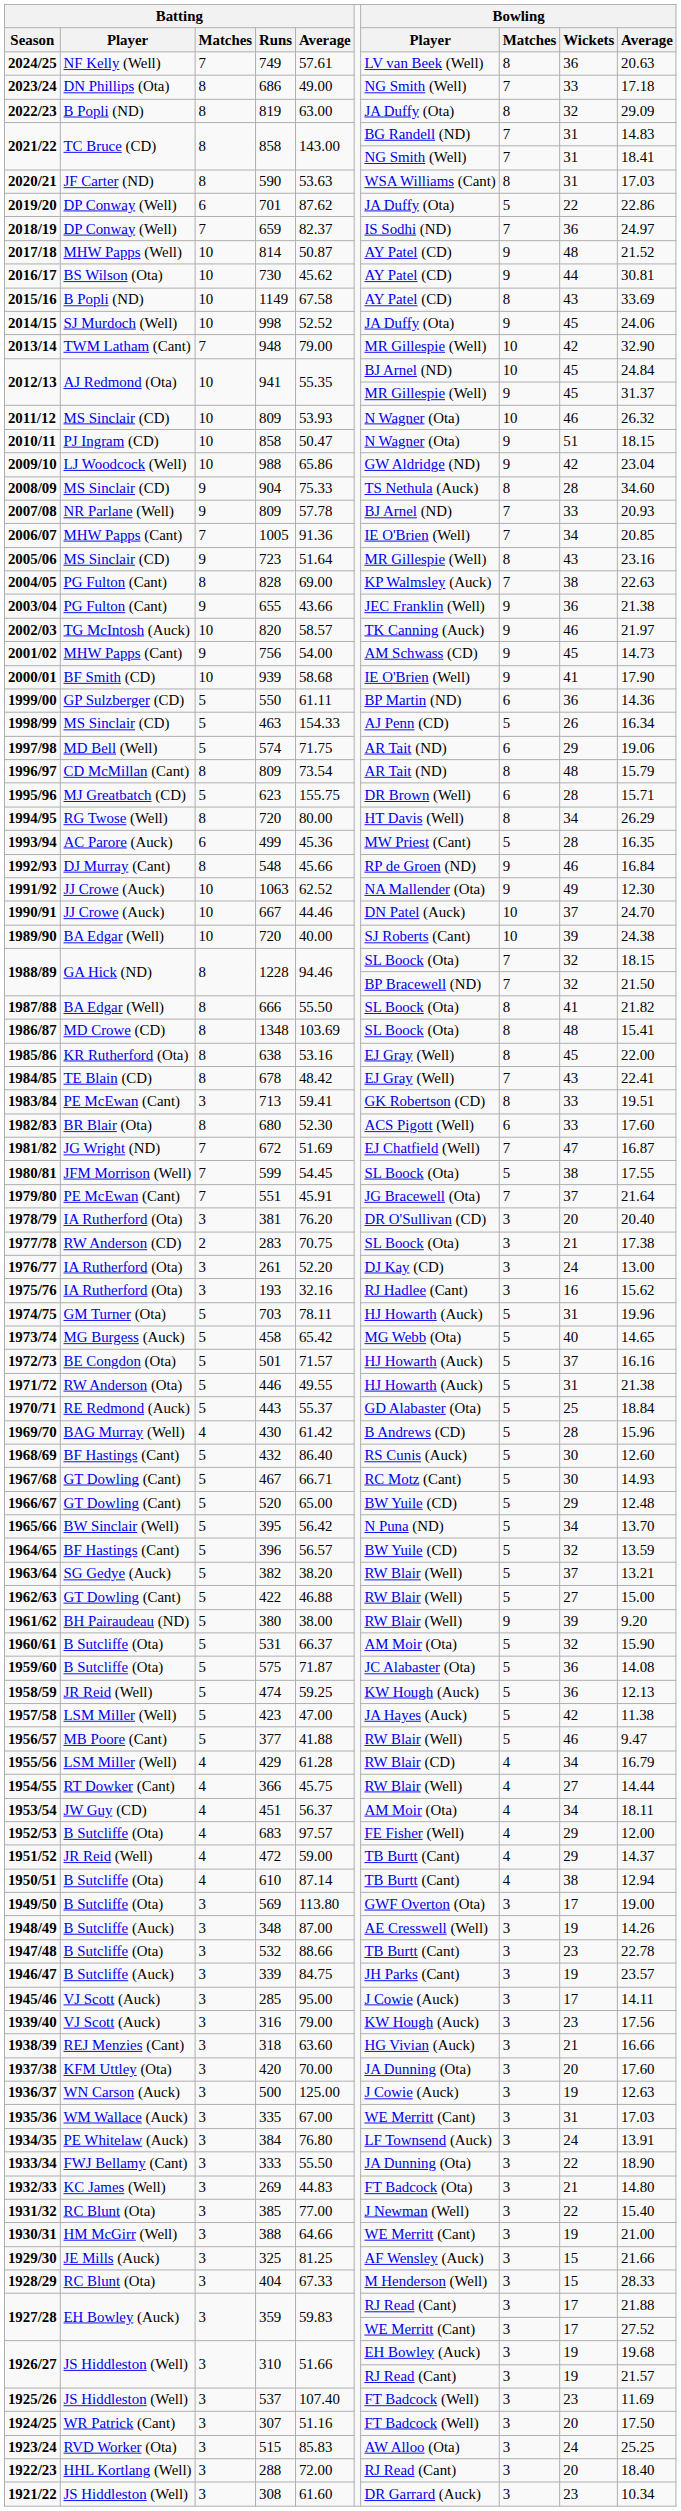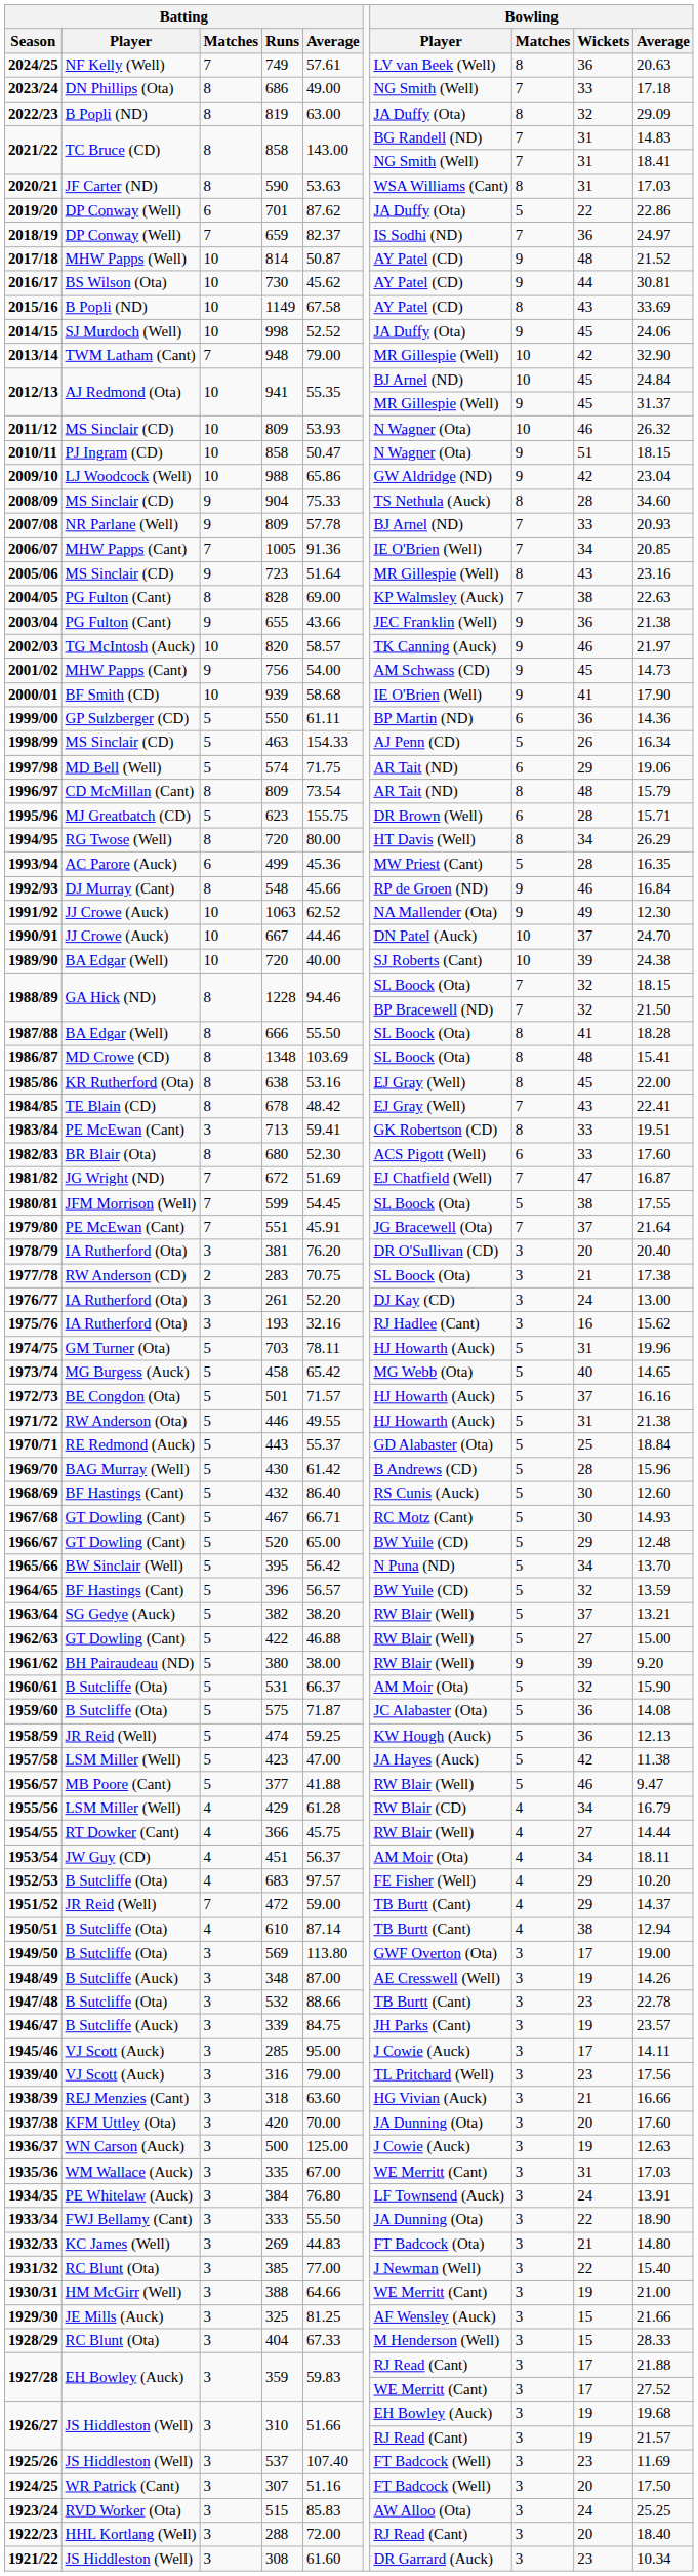1987/88 | Bowling / Average: 21.82 -> 18.28
1969/70 | Batting / Matches: 4 -> 5
1952/53 | Bowling / Average: 12.00 -> 10.20
1951/52 | Batting / Matches: 4 -> 7
1939/40 | Bowling / Player: KW Hough (Auck) -> TL Pritchard (Well)
